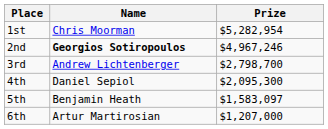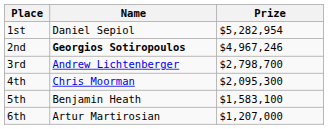1st | Name: Chris Moorman -> Daniel Sepiol
4th | Name: Daniel Sepiol -> Chris Moorman
5th | Prize: $1,583,097 -> $1,583,100
